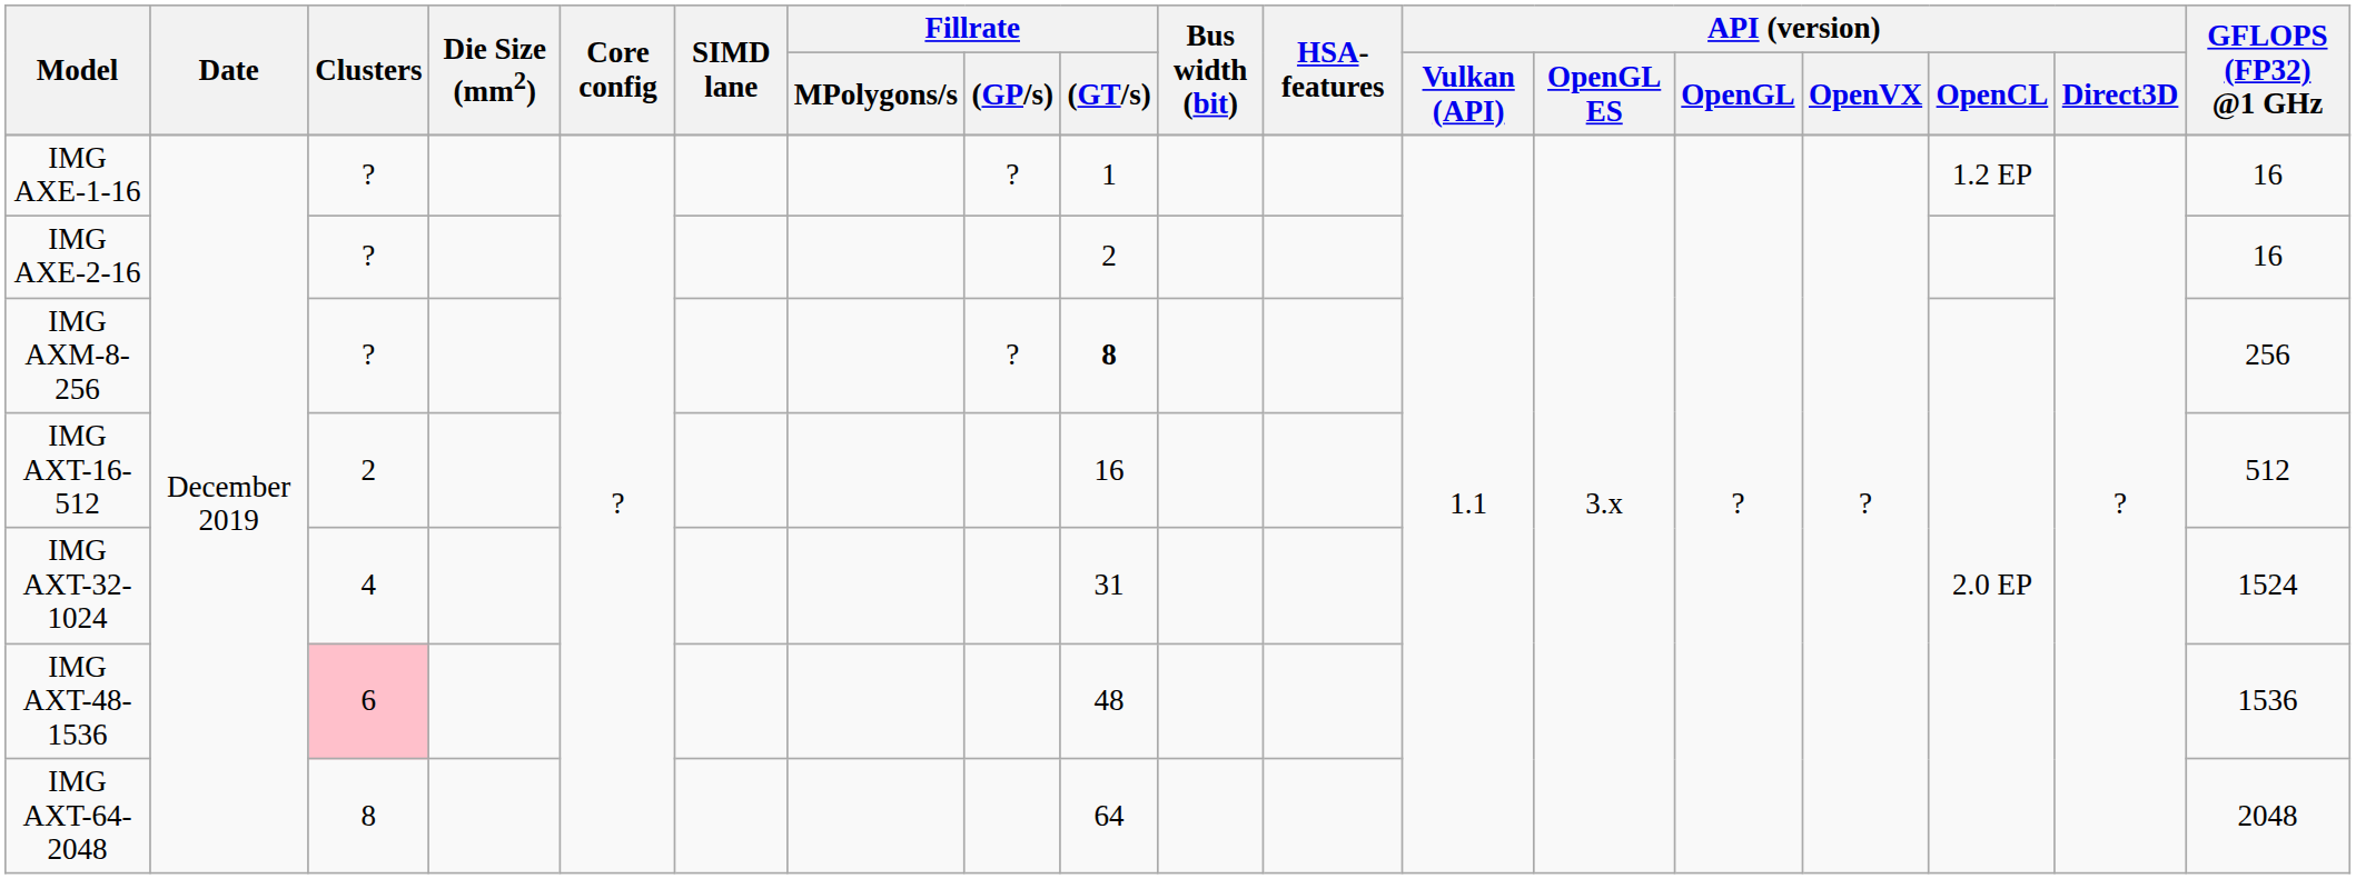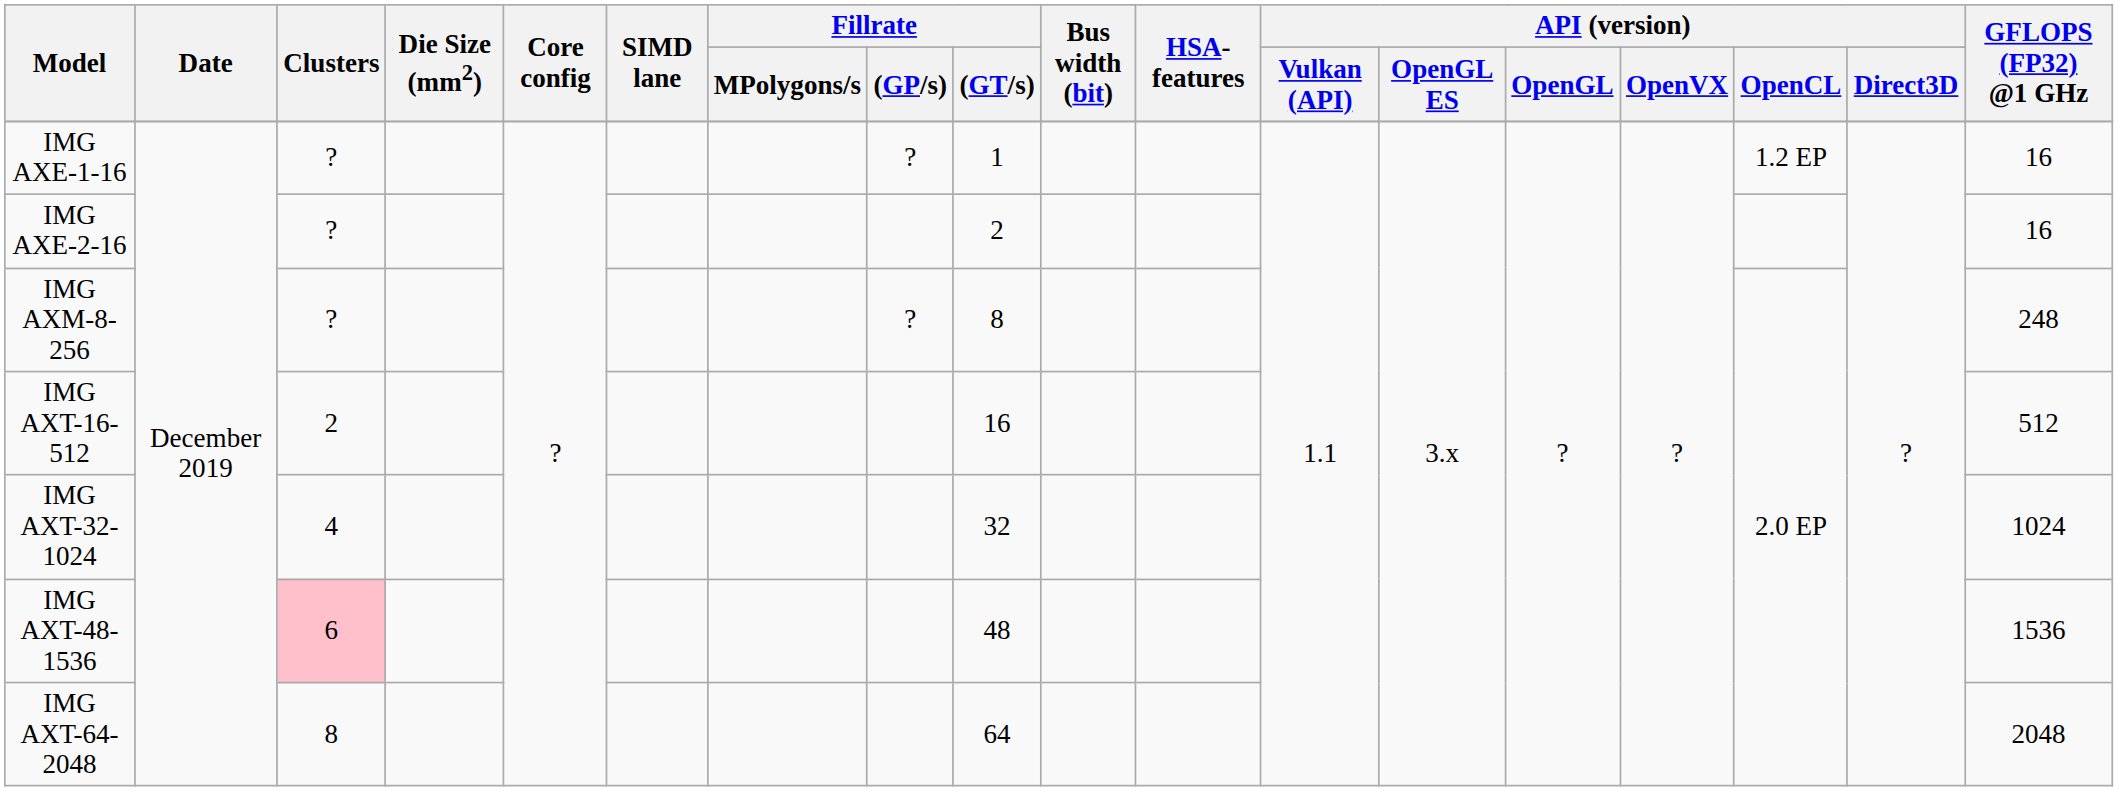IMG AXM-8-256 | Fillrate / (GT/s): bold -> normal
IMG AXM-8-256 | GFLOPS (FP32) @1 GHz: 256 -> 248
IMG AXT-32-1024 | Fillrate / (GT/s): 31 -> 32
IMG AXT-32-1024 | GFLOPS (FP32) @1 GHz: 1524 -> 1024
